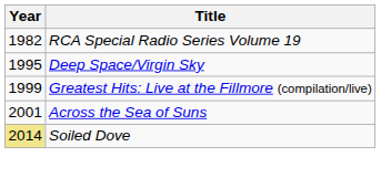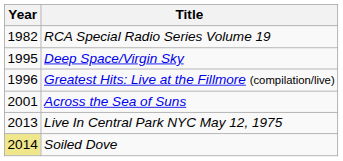Greatest Hits: Live at the Fillmore (compilation/live) | Year: 1999 -> 1996
+ row: 2013 | Live In Central Park NYC May 12, 1975
